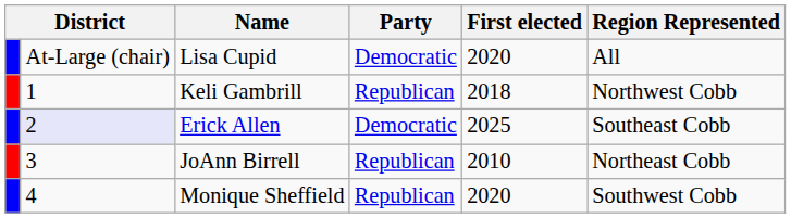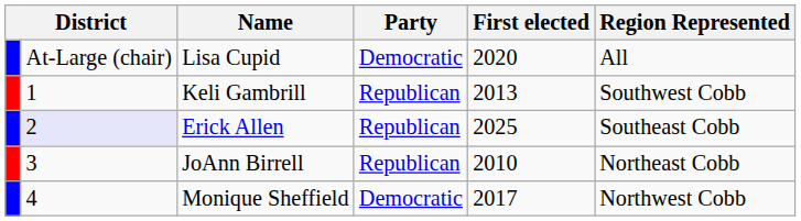Keli Gambrill | First elected: 2018 -> 2013
Keli Gambrill | Region Represented: Northwest Cobb -> Southwest Cobb
Erick Allen | Party: Democratic -> Republican
Monique Sheffield | Party: Republican -> Democratic
Monique Sheffield | First elected: 2020 -> 2017
Monique Sheffield | Region Represented: Southwest Cobb -> Northwest Cobb
